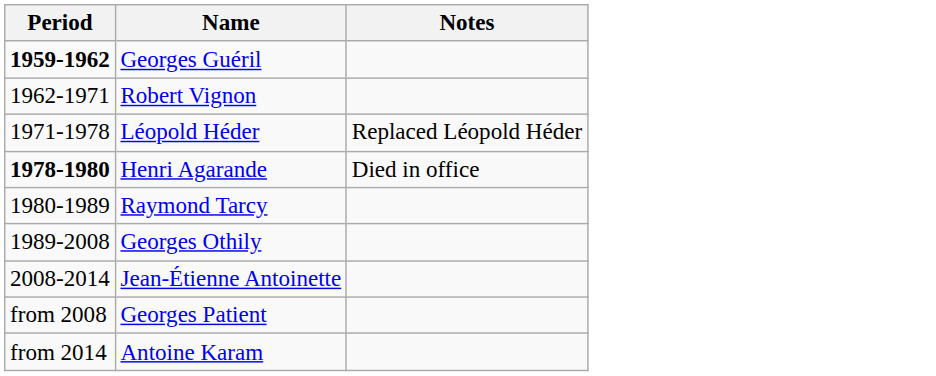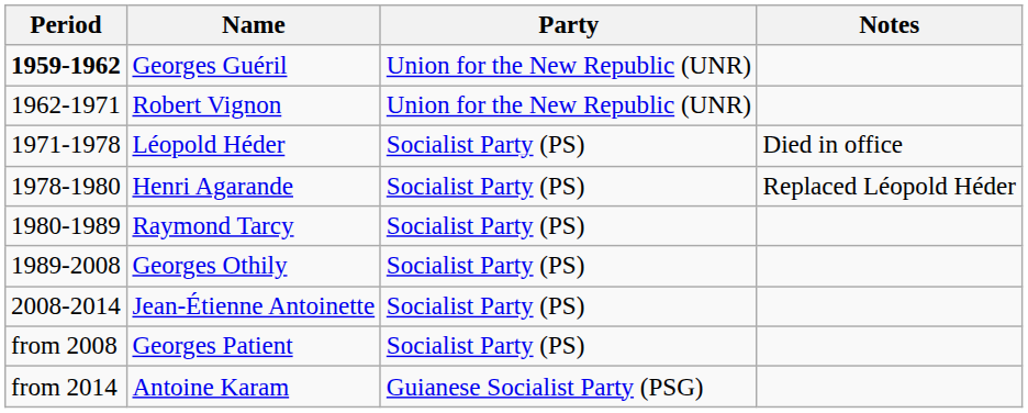+ column: Party | Union for the New Republic (UNR) | Union for the New Republic (UNR) | Socialist Party (PS) | Socialist Party (PS) | Socialist Party (PS) | Socialist Party (PS) | Socialist Party (PS) | Socialist Party (PS) | Guianese Socialist Party (PSG)
Léopold Héder | Notes: Replaced Léopold Héder -> Died in office
Henri Agarande | Period: bold -> normal
Henri Agarande | Notes: Died in office -> Replaced Léopold Héder
